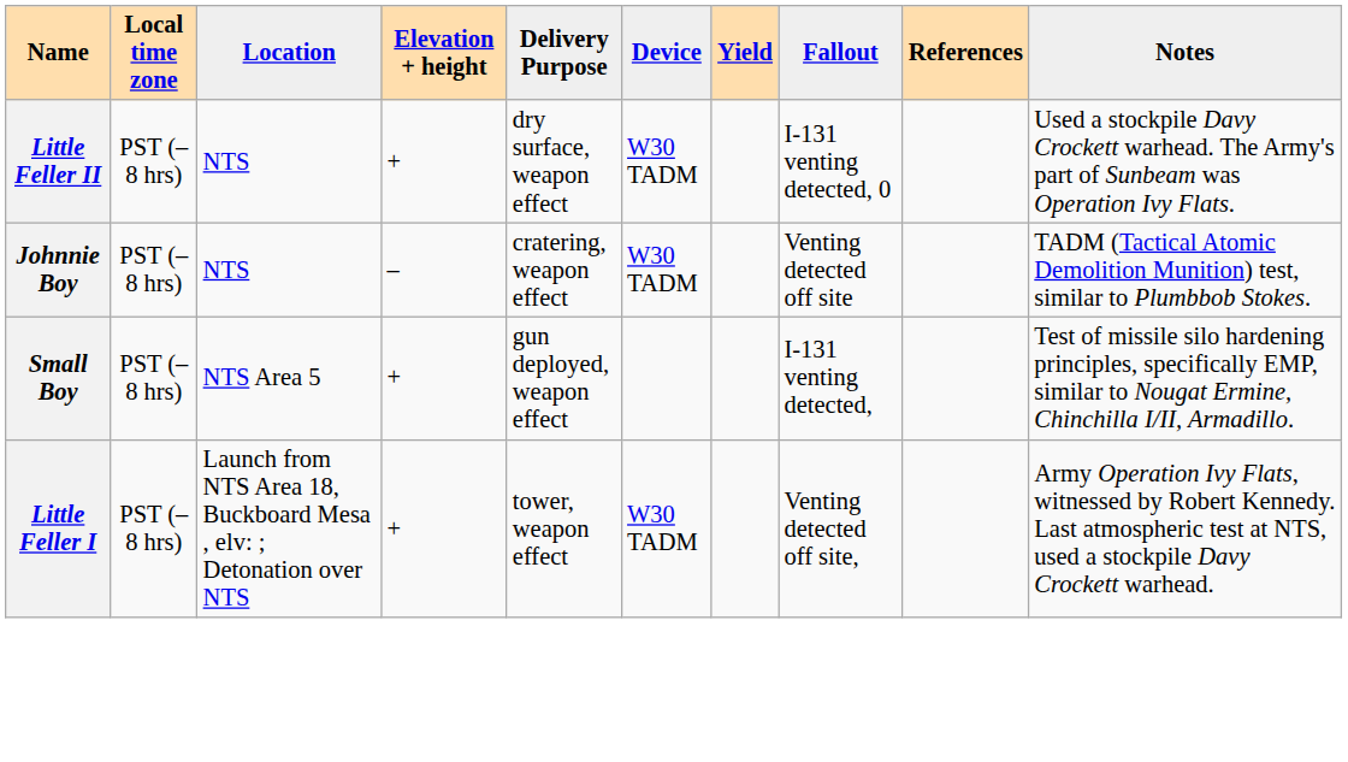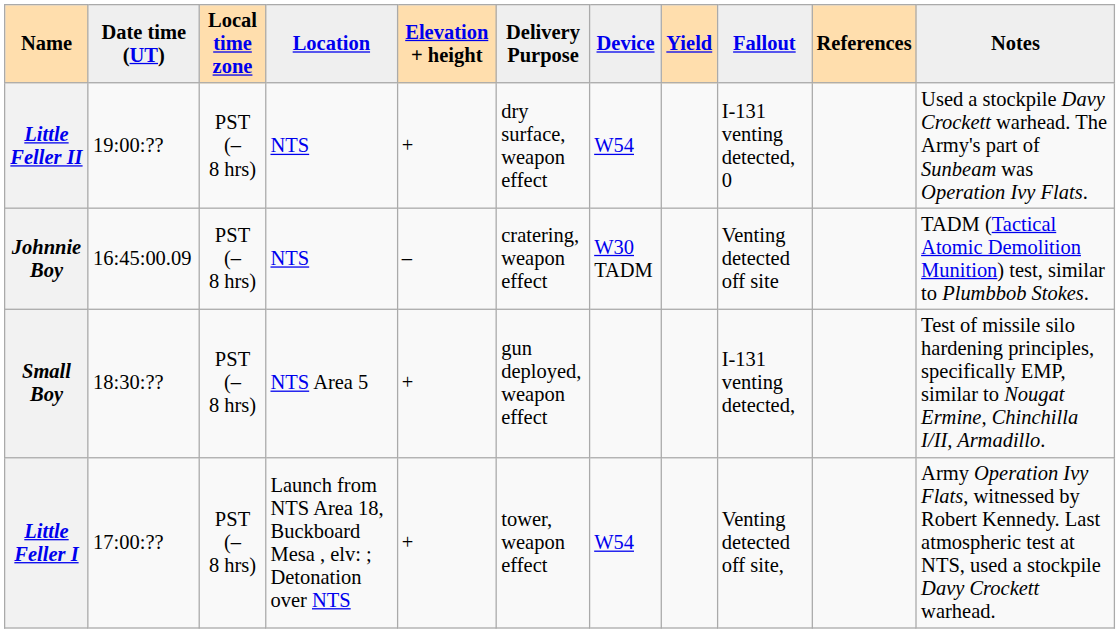+ column: Date time (UT) | 19:00:?? | 16:45:00.09 | 18:30:?? | 17:00:??
Little Feller II | Device: W30 TADM -> W54
Little Feller I | Device: W30 TADM -> W54
